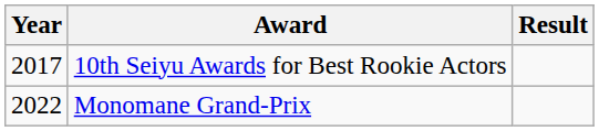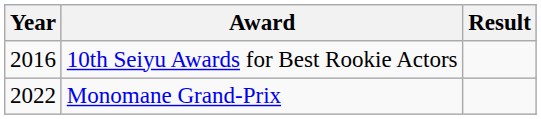10th Seiyu Awards for Best Rookie Actors | Year: 2017 -> 2016
